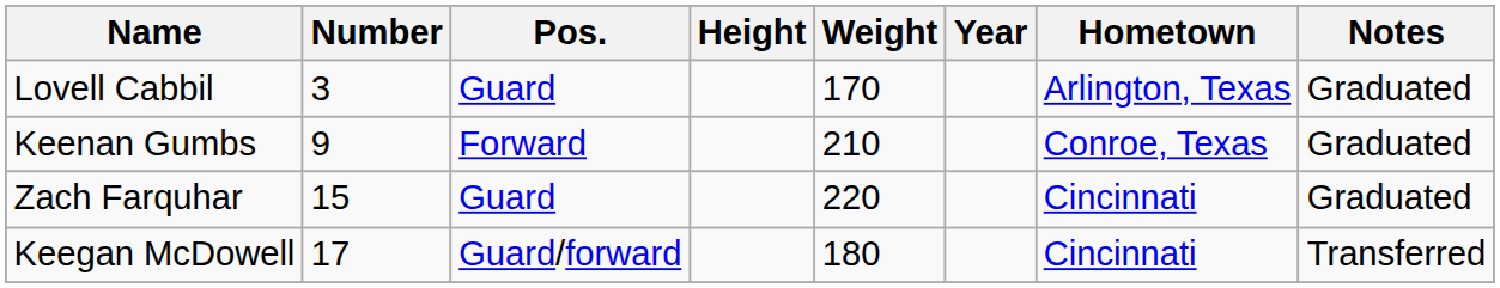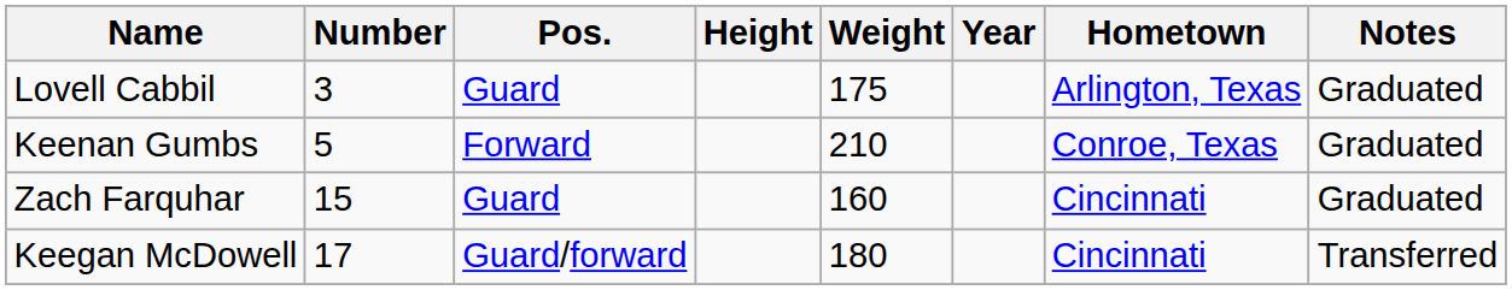Lovell Cabbil | Weight: 170 -> 175
Keenan Gumbs | Number: 9 -> 5
Zach Farquhar | Weight: 220 -> 160
